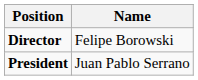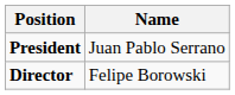rows swapped: President <-> Director
